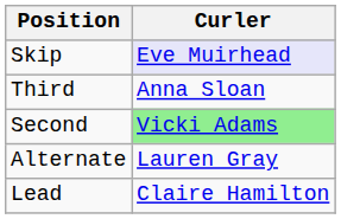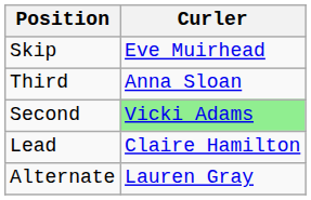Skip | Curler: lavender background -> no background
rows swapped: Lead <-> Alternate
